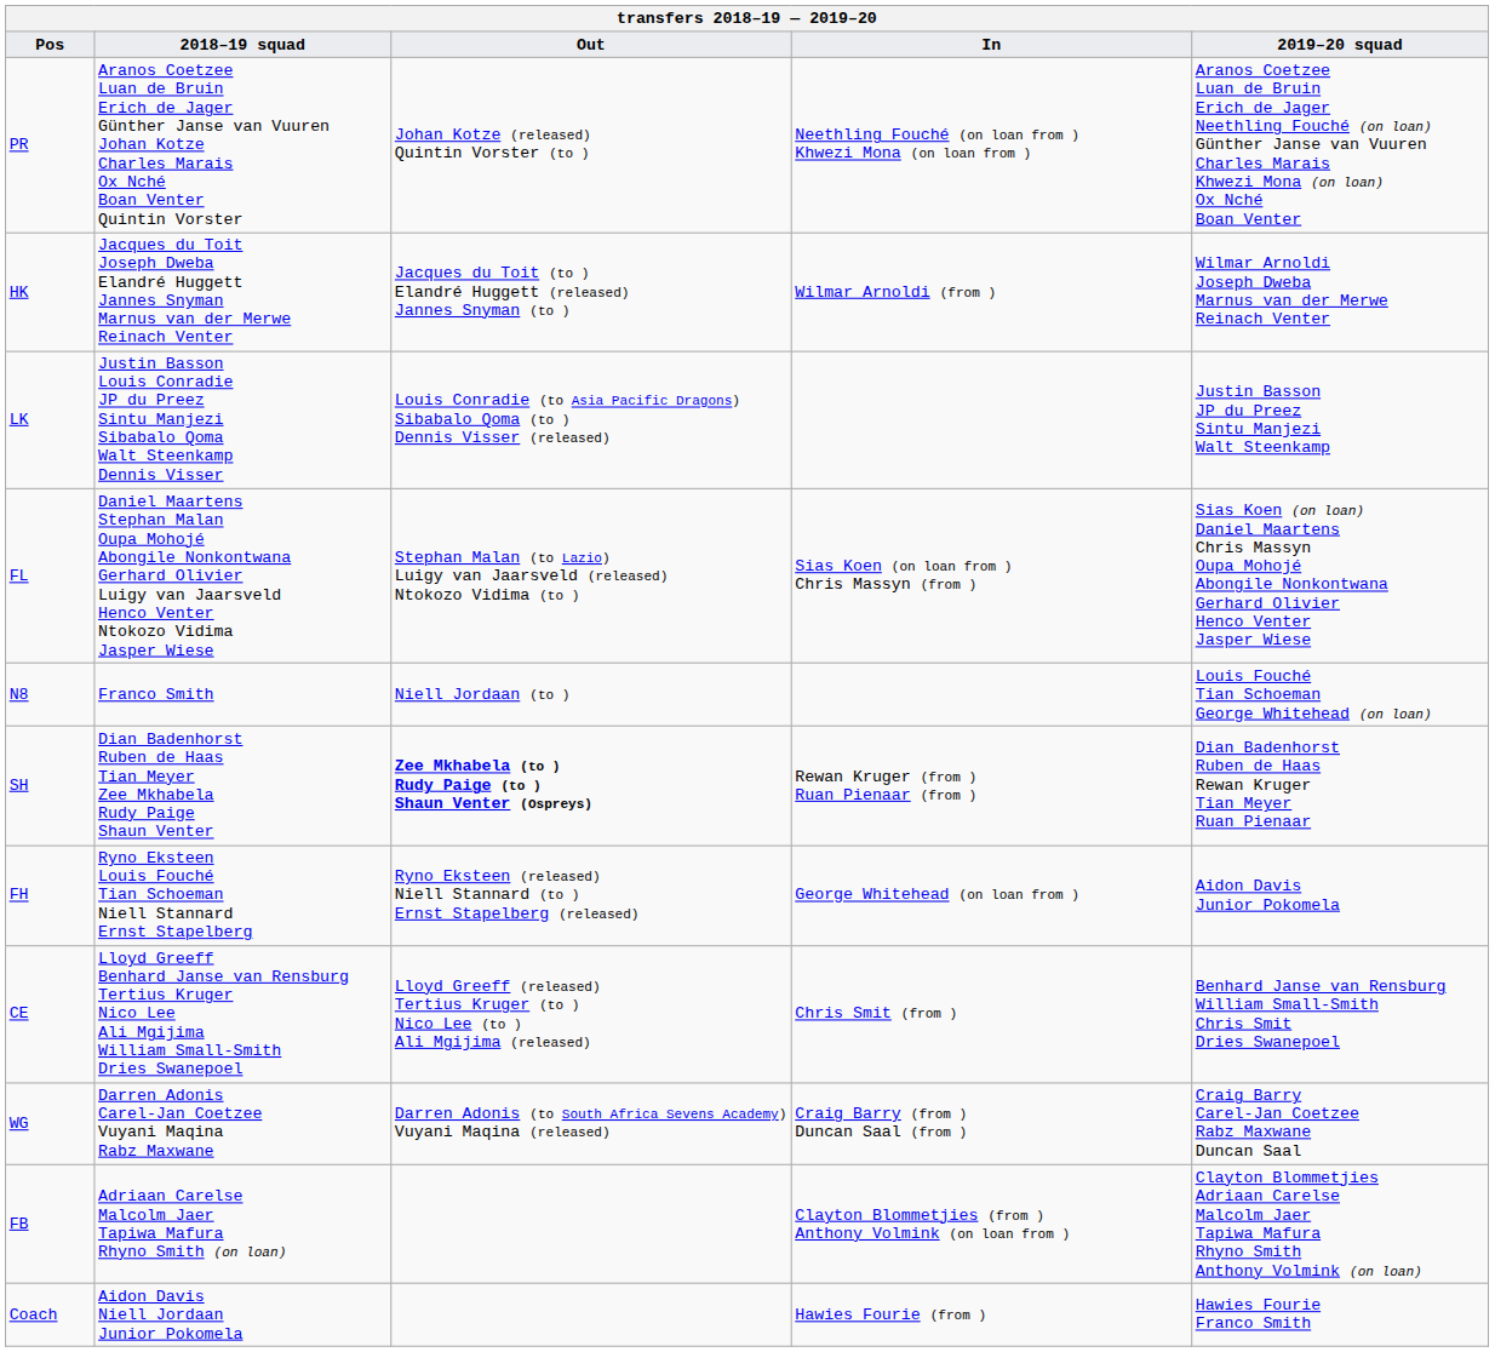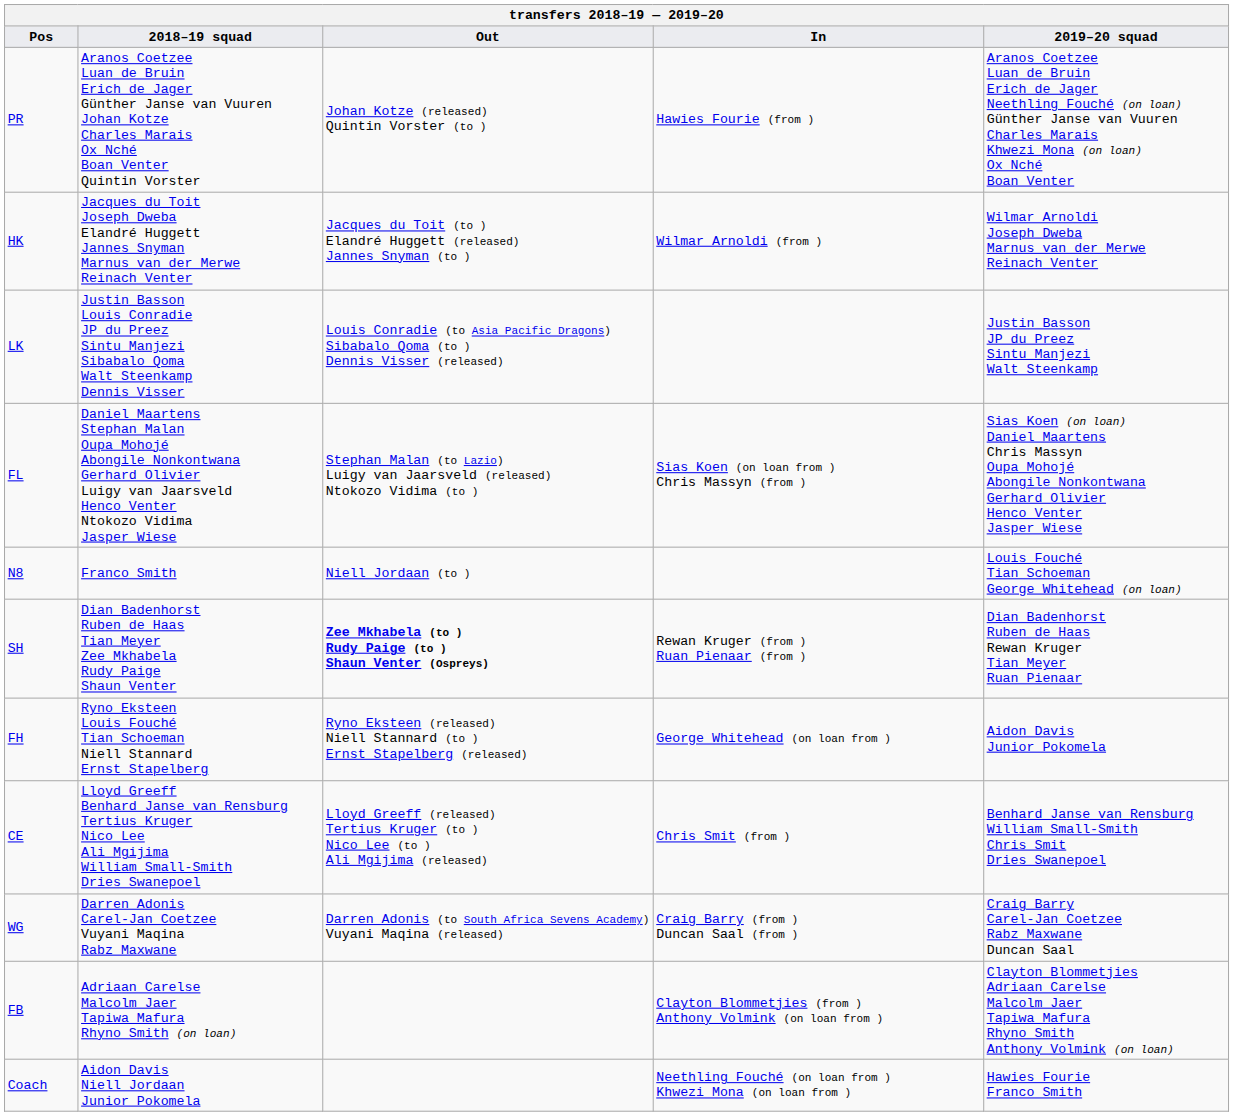PR | In: Neethling Fouché (on loan from ) Khwezi Mona (on loan from ) -> Hawies Fourie (from )
Coach | In: Hawies Fourie (from ) -> Neethling Fouché (on loan from ) Khwezi Mona (on loan from )
